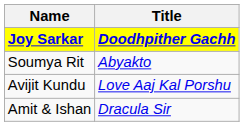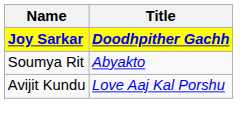- row: Amit & Ishan | Dracula Sir
